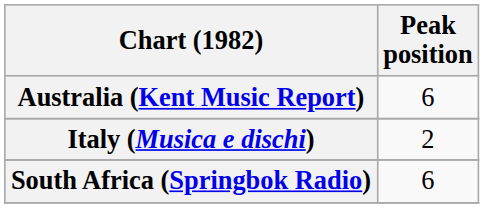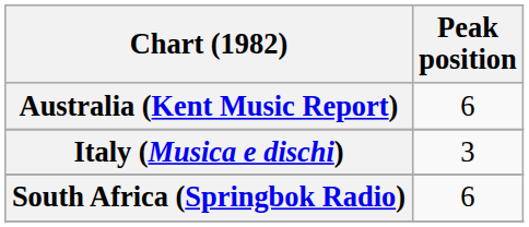Italy (Musica e dischi) | Peak position: 2 -> 3
